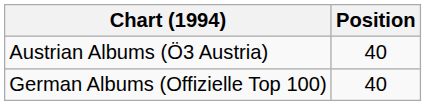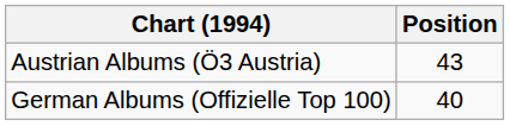Austrian Albums (Ö3 Austria) | Position: 40 -> 43
